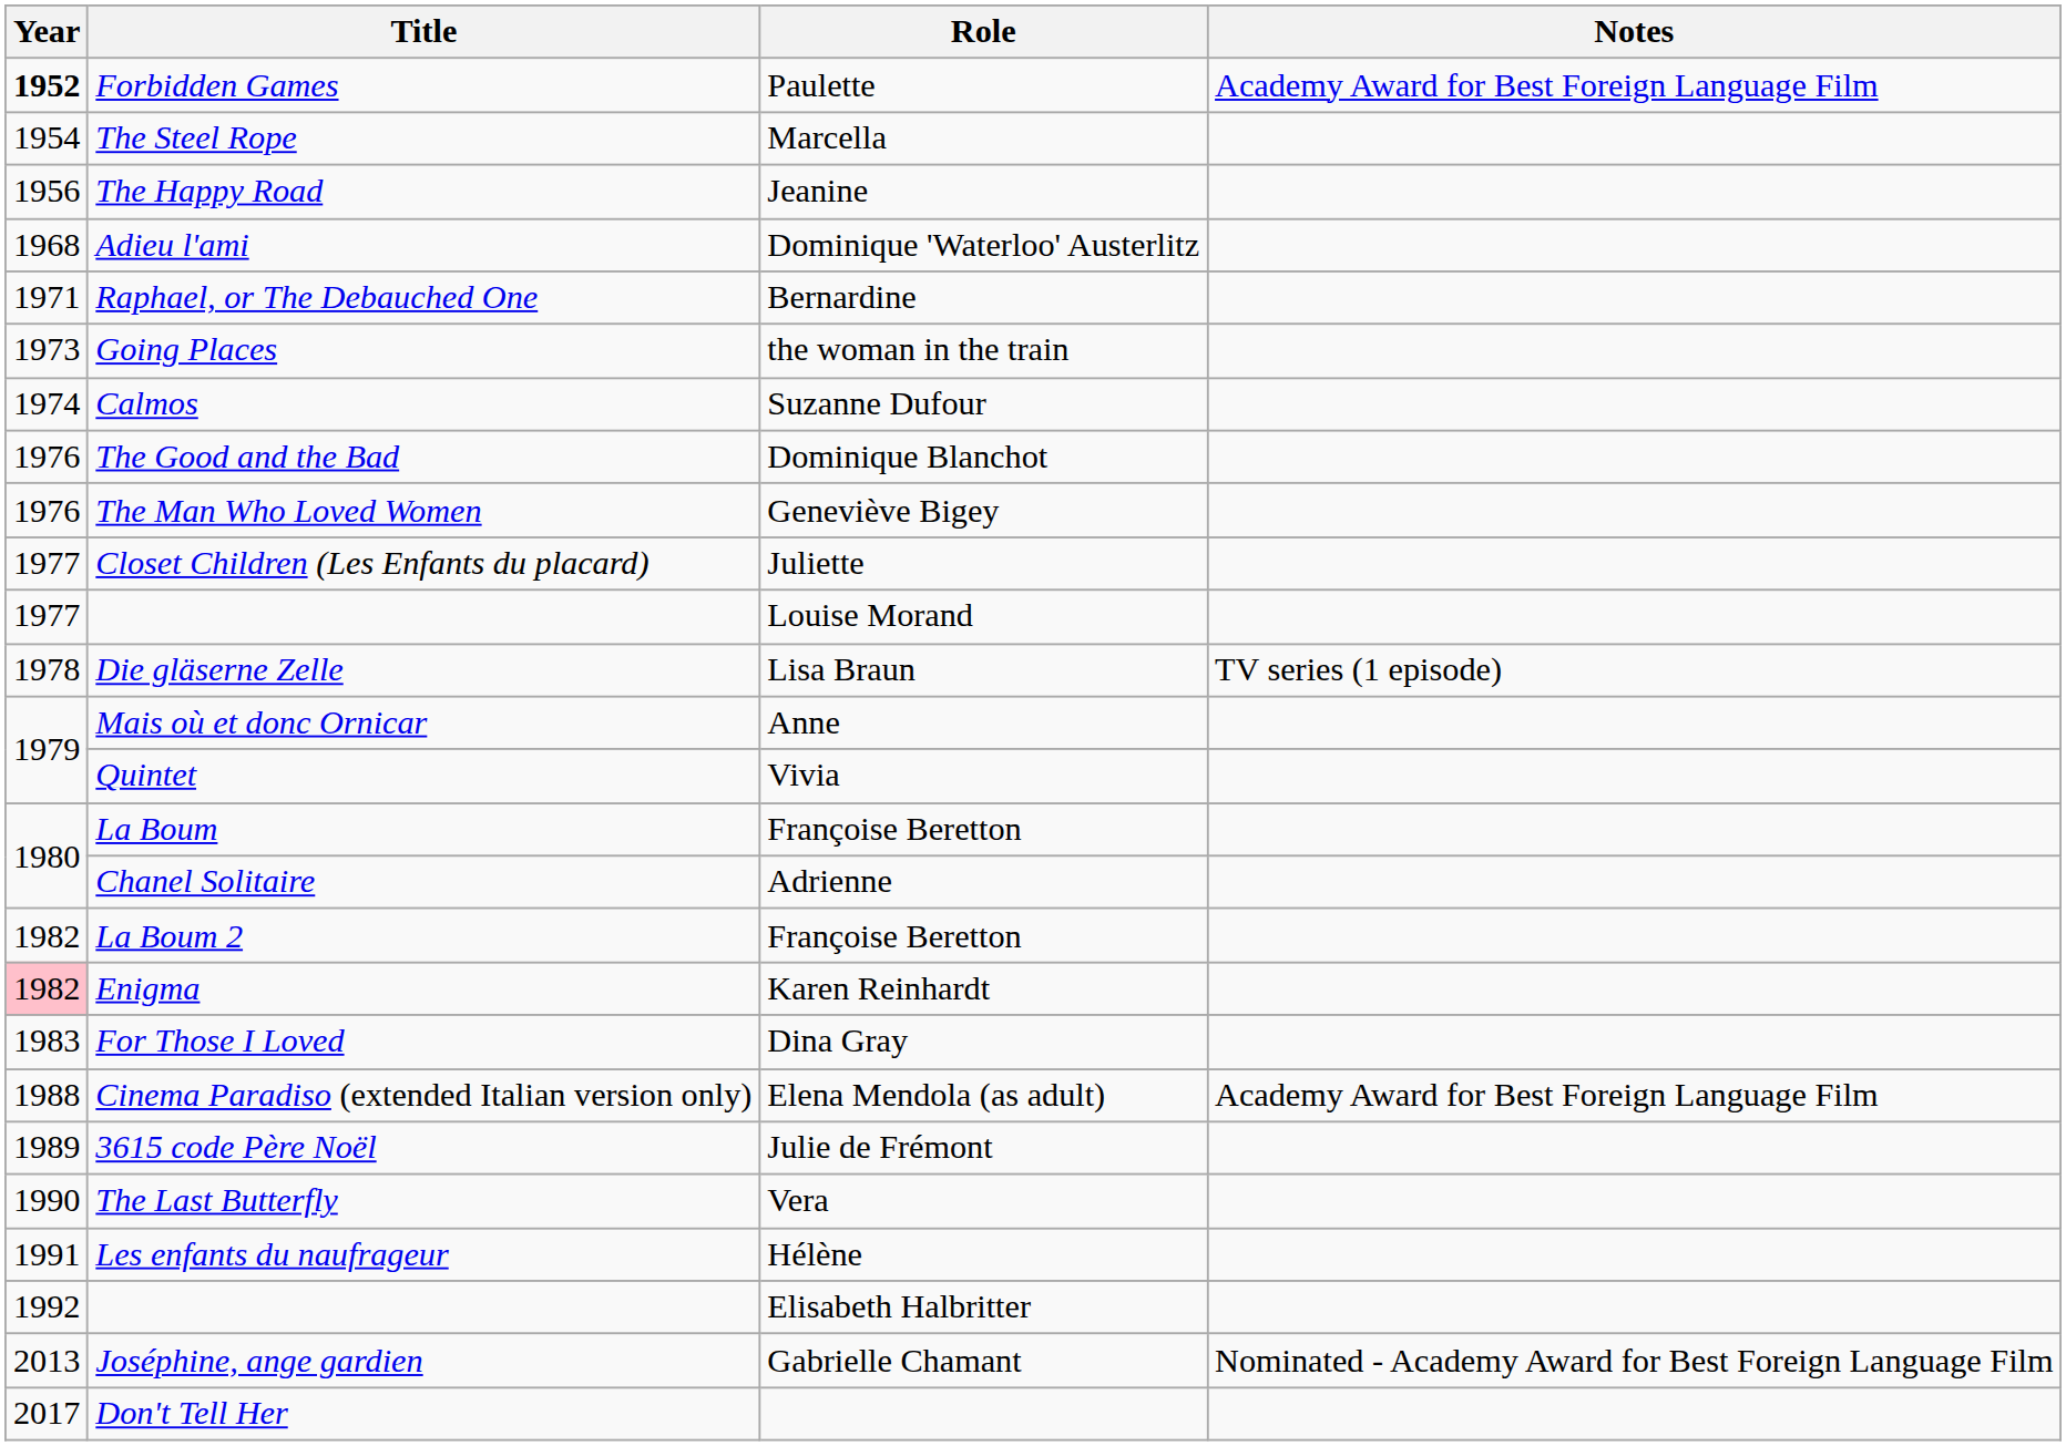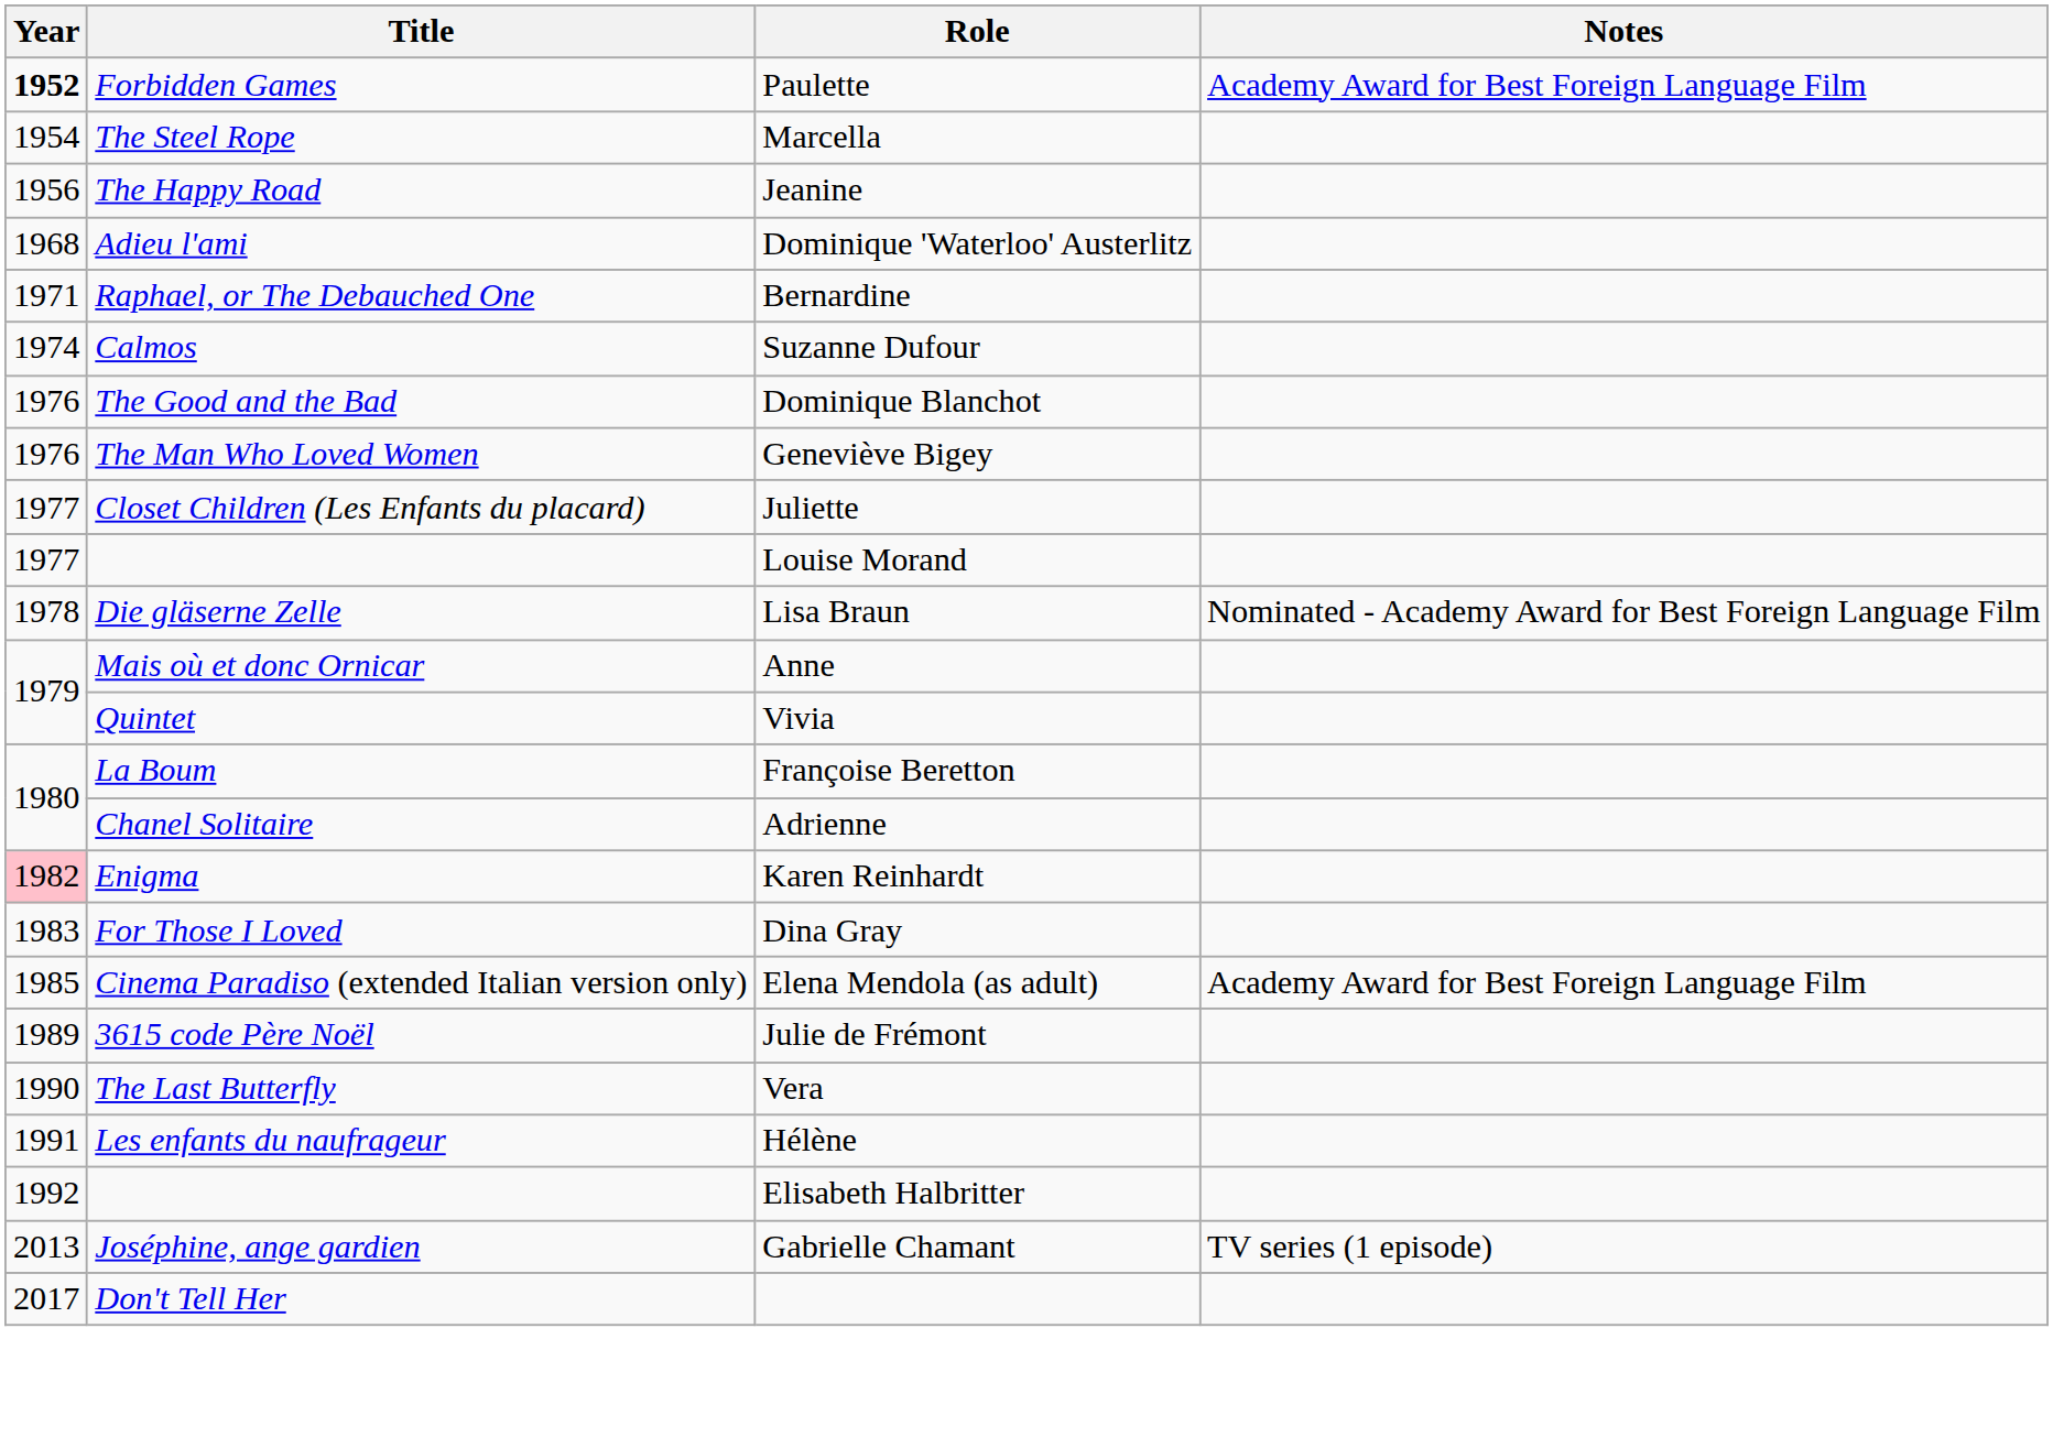- row: 1973 | Going Places | the woman in the train
Die gläserne Zelle | Notes: TV series (1 episode) -> Nominated - Academy Award for Best Foreign Language Film
- row: 1982 | La Boum 2 | Françoise Beretton
Cinema Paradiso (extended Italian version only) | Year: 1988 -> 1985
Joséphine, ange gardien | Notes: Nominated - Academy Award for Best Foreign Language Film -> TV series (1 episode)
